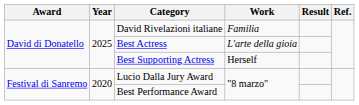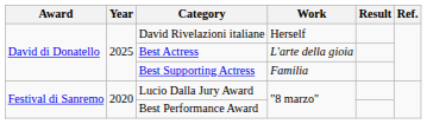David Rivelazioni italiane | Work: Familia -> Herself
Best Supporting Actress | Work: Herself -> Familia
